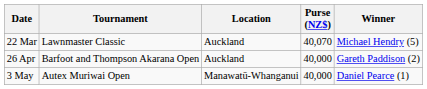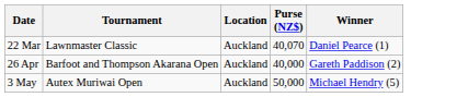22 Mar | Winner: Michael Hendry (5) -> Daniel Pearce (1)
3 May | Location: Manawatū-Whanganui -> Auckland
3 May | Purse (NZ$): 40,000 -> 50,000
3 May | Winner: Daniel Pearce (1) -> Michael Hendry (5)
